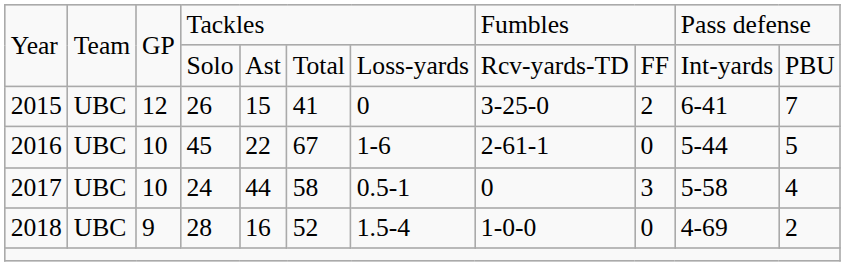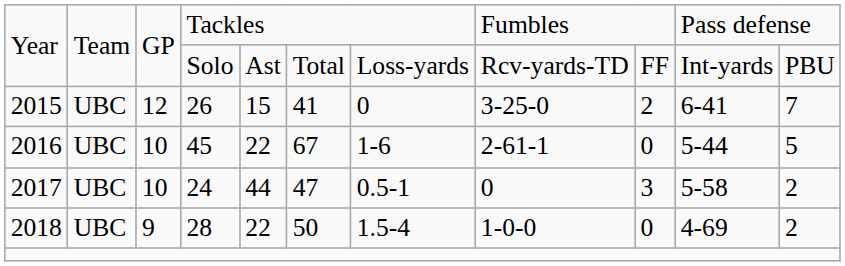2017 | column 6: 58 -> 47
2017 | column 11: 4 -> 2
2018 | column 5: 16 -> 22
2018 | column 6: 52 -> 50
